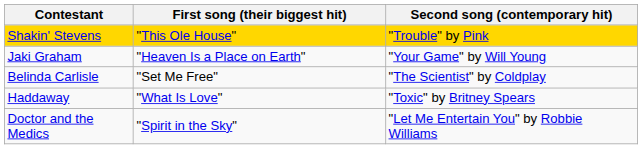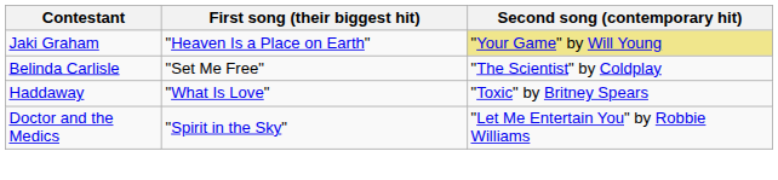- row: Shakin' Stevens | "This Ole House" | "Trouble" by Pink
Jaki Graham | Second song (contemporary hit): no background -> khaki background
